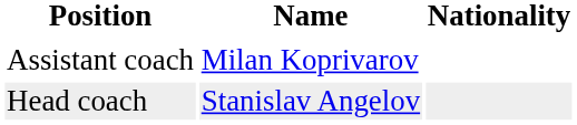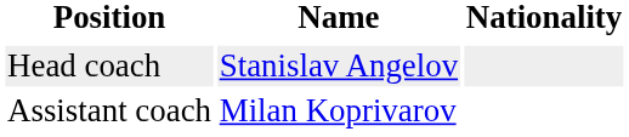rows swapped: Head coach <-> Assistant coach
